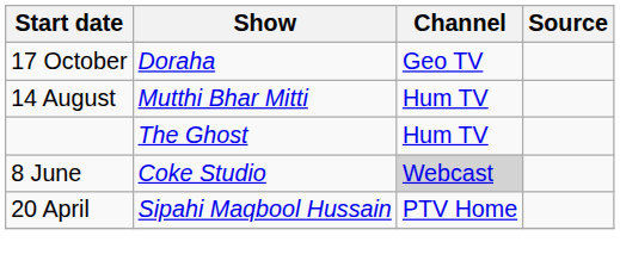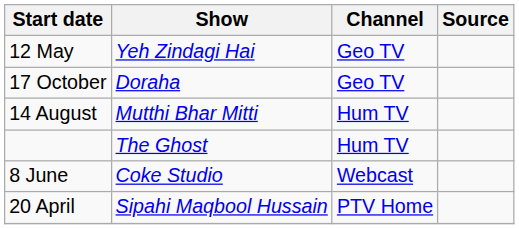+ row: 12 May | Yeh Zindagi Hai | Geo TV
8 June | Channel: lightgrey background -> no background
